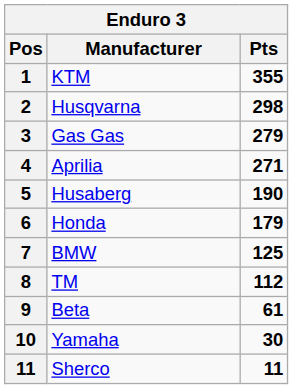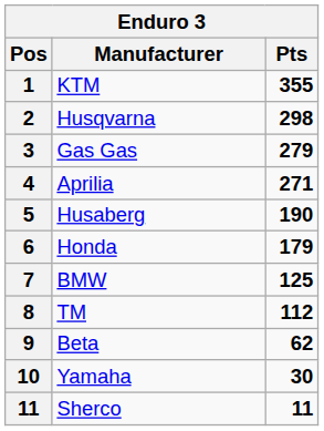Beta | Pts: 61 -> 62
